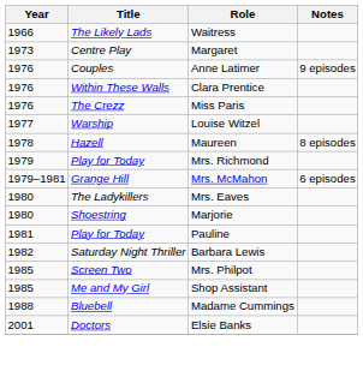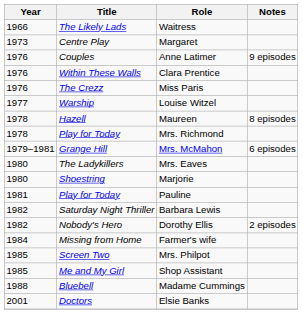Mrs. Richmond | Year: 1979 -> 1978
+ row: 1982 | Nobody's Hero | Dorothy Ellis | 2 episodes
+ row: 1984 | Missing from Home | Farmer's wife
